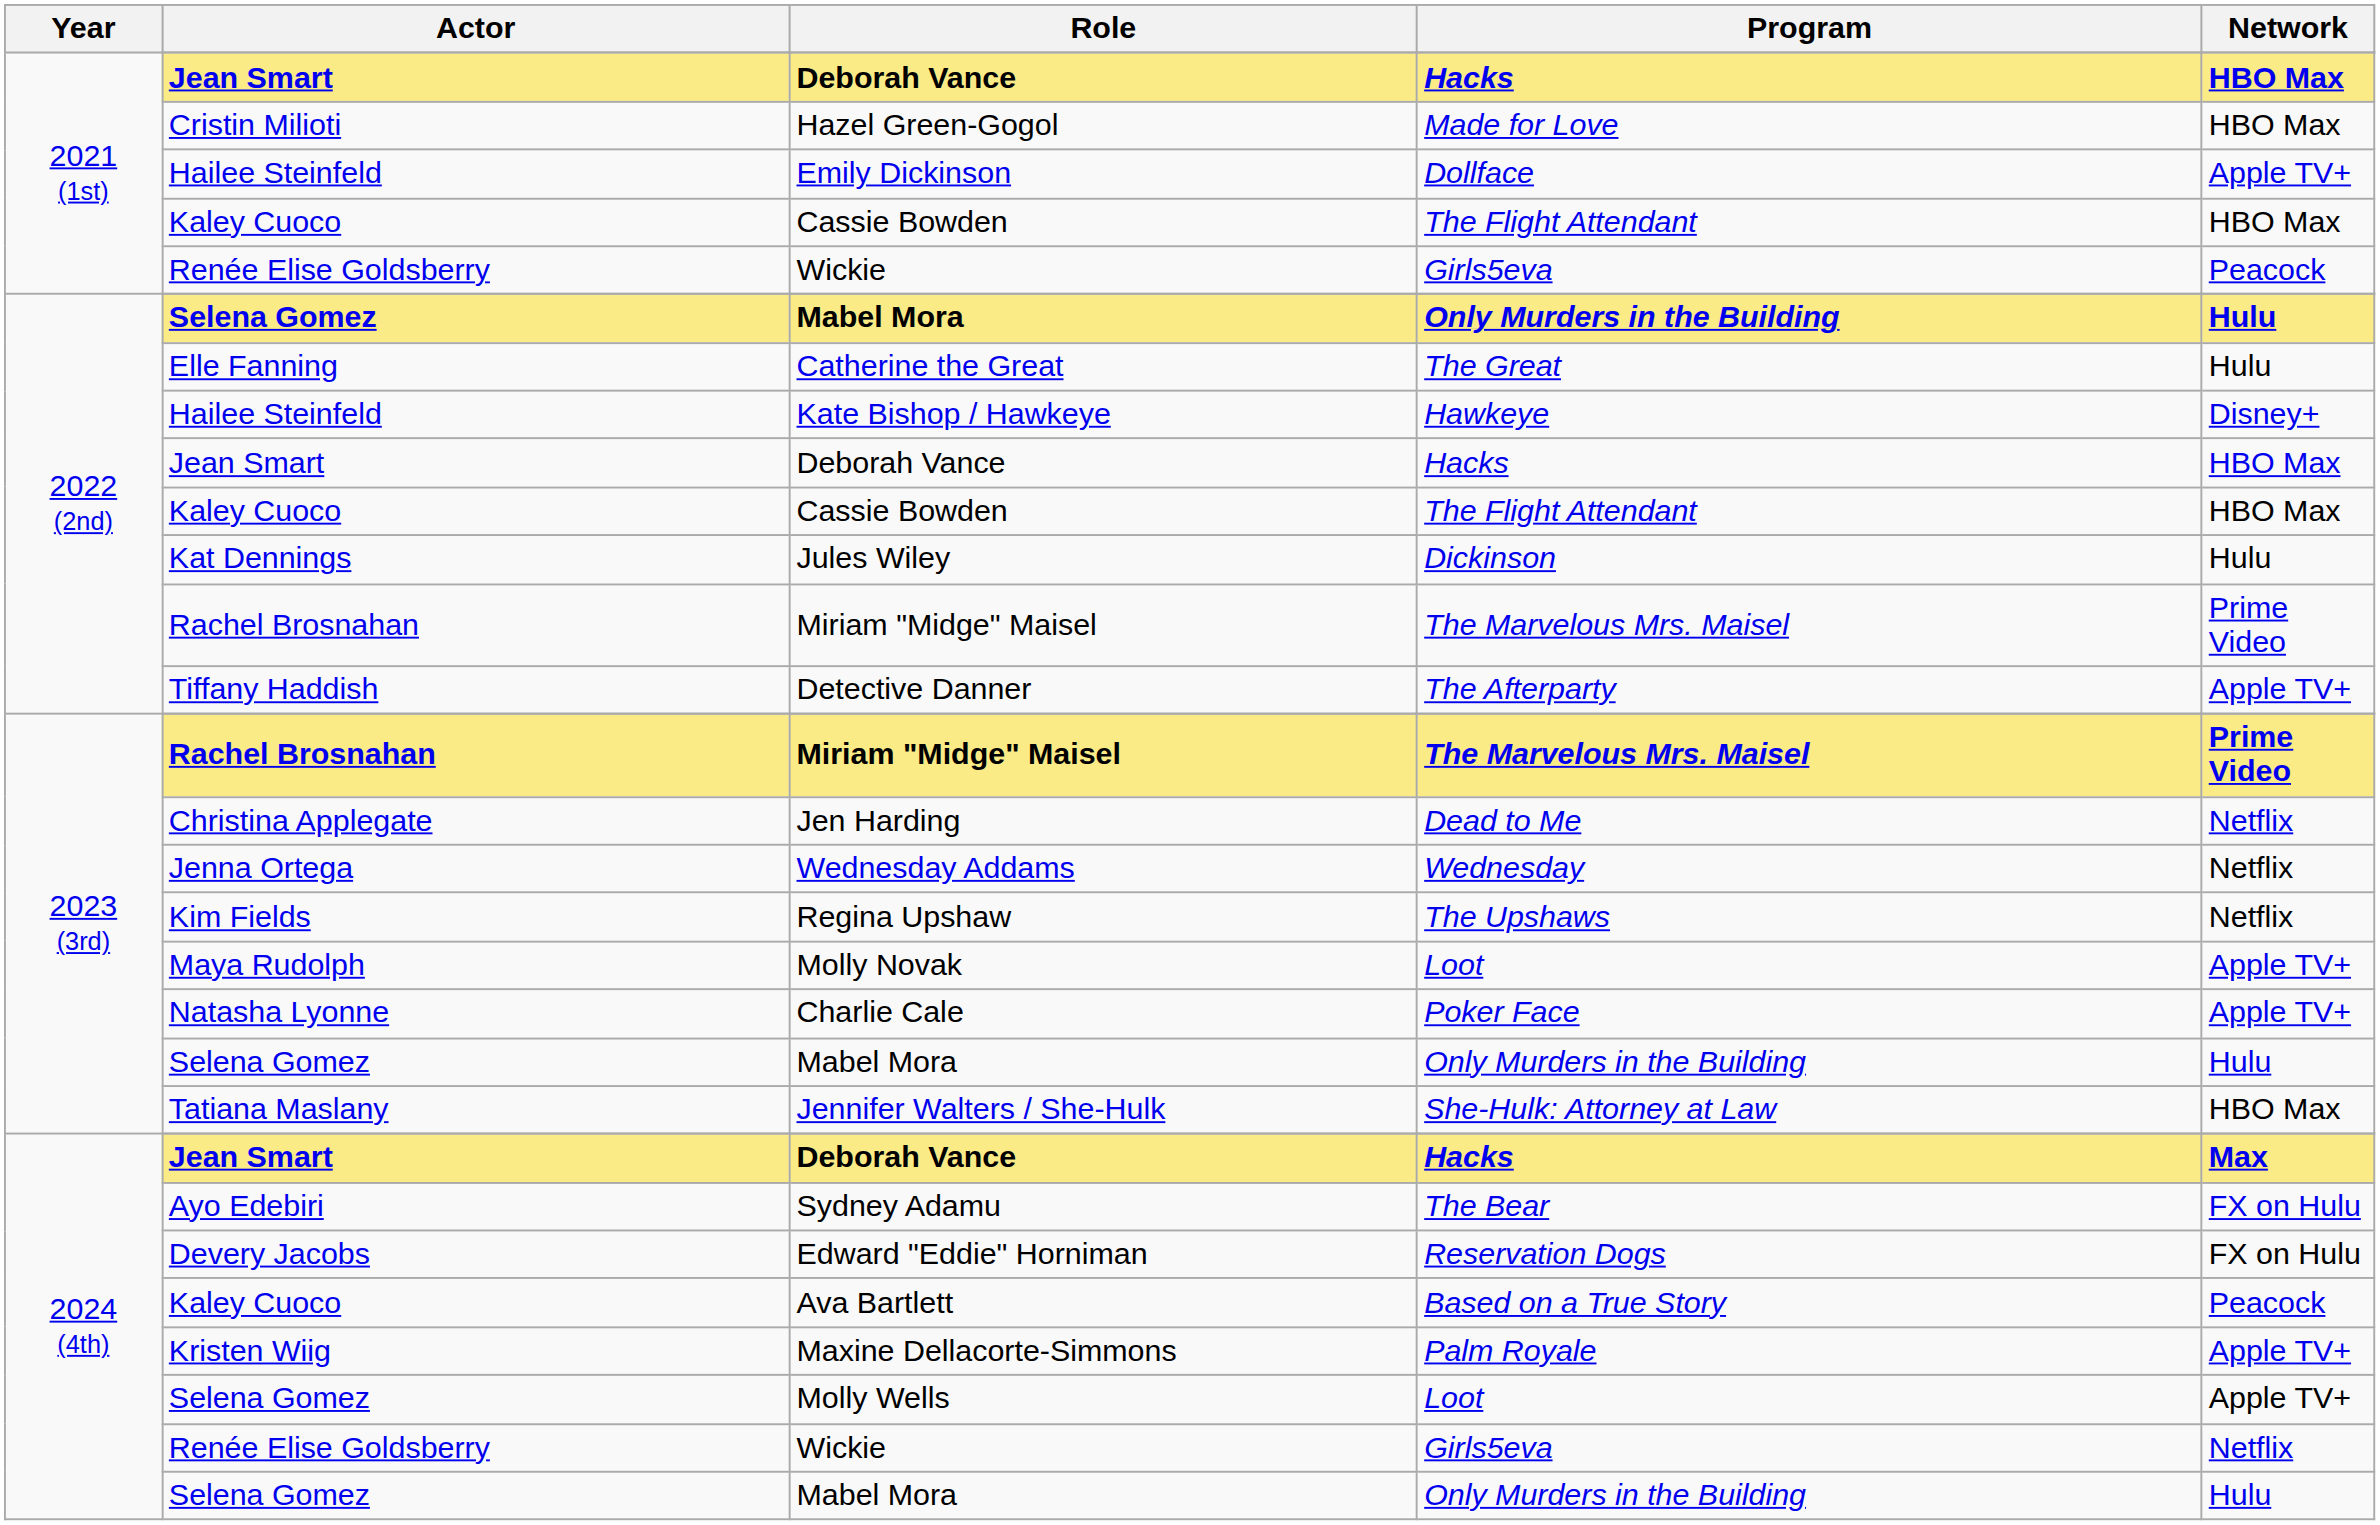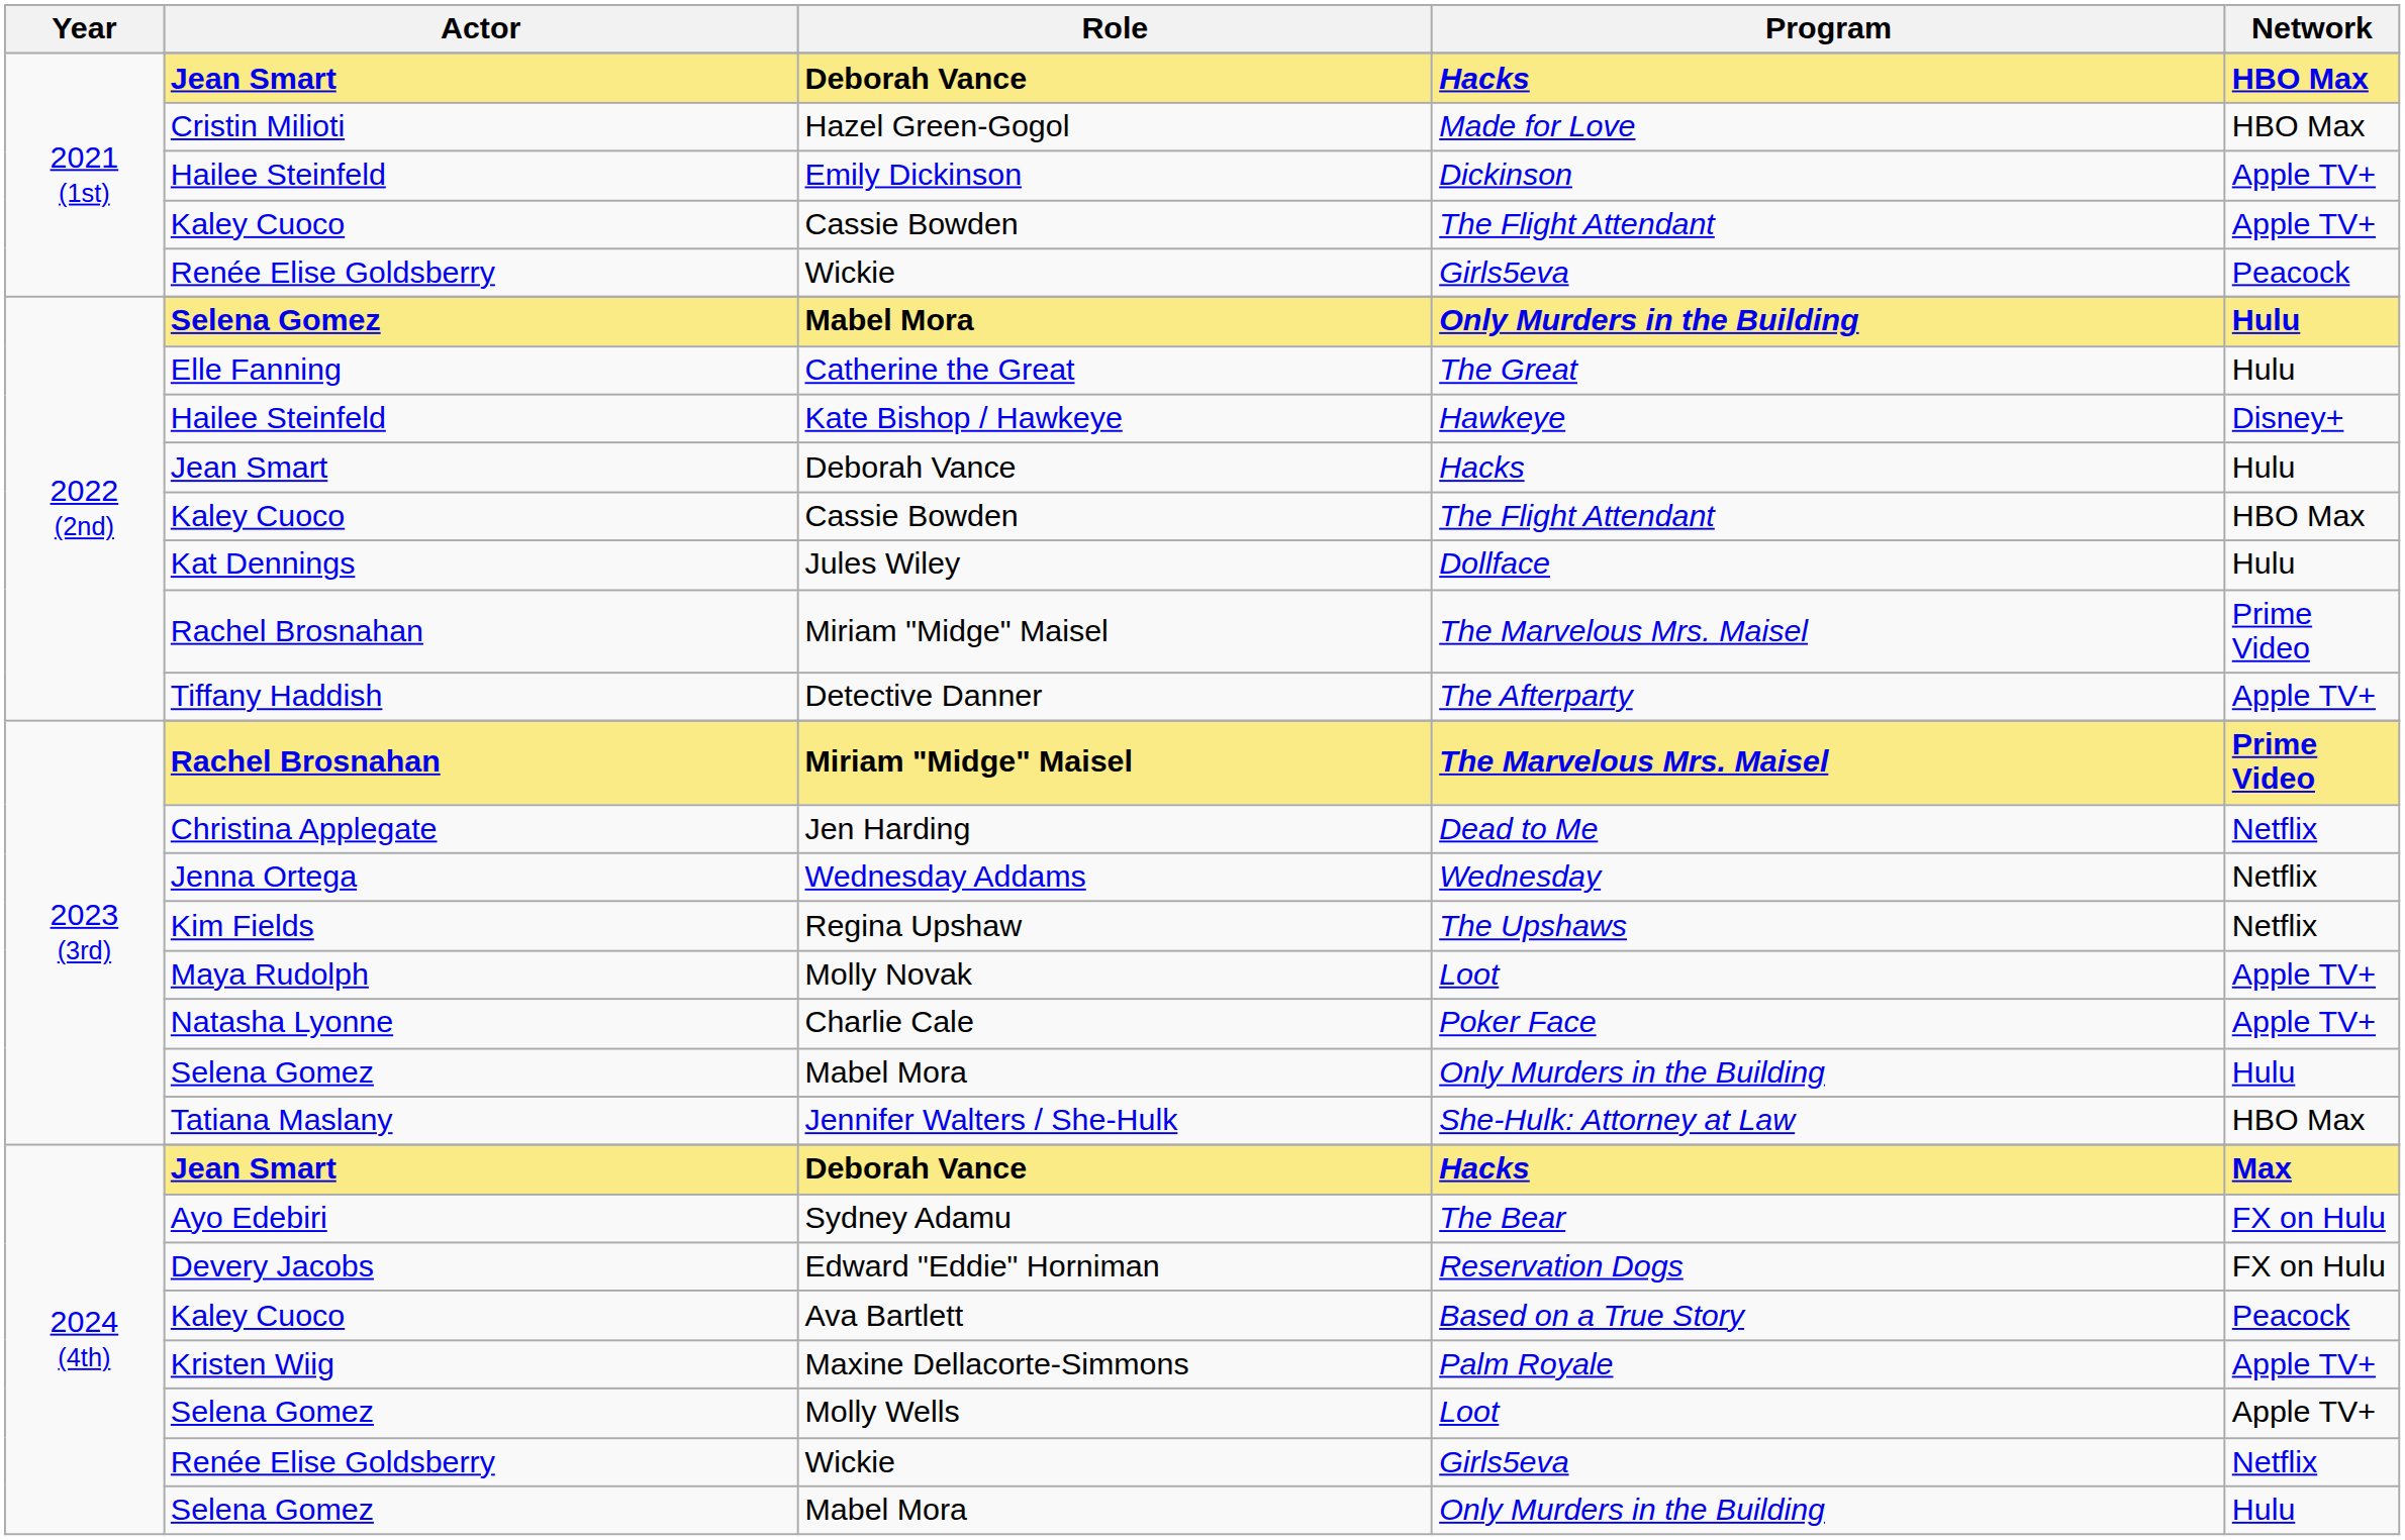Emily Dickinson | Program: Dollface -> Dickinson
2021 (1st) / Cassie Bowden | Network: HBO Max -> Apple TV+
2022 (2nd) / Deborah Vance | Network: HBO Max -> Hulu
Jules Wiley | Program: Dickinson -> Dollface
